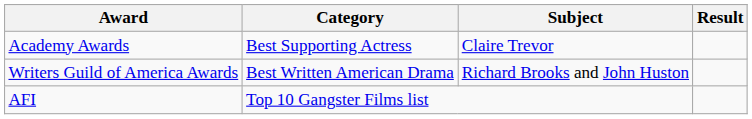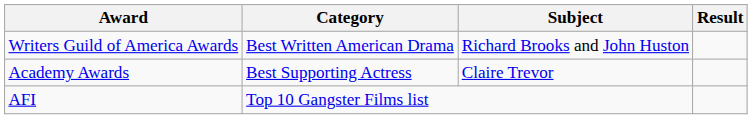rows swapped: Academy Awards <-> Writers Guild of America Awards
